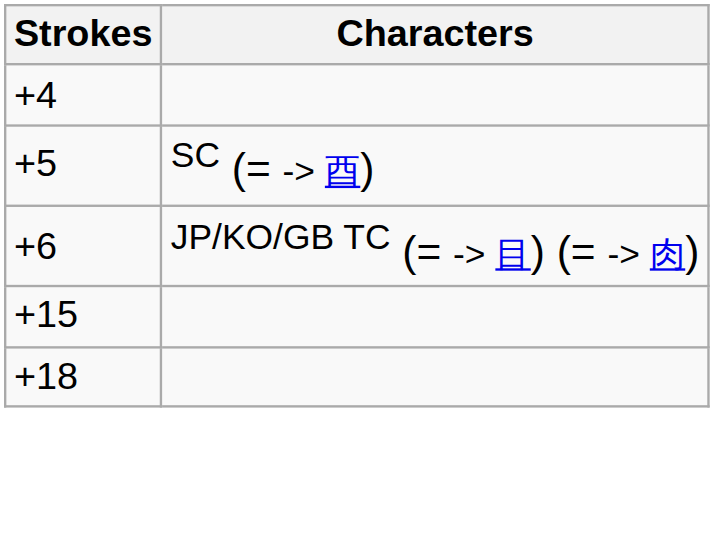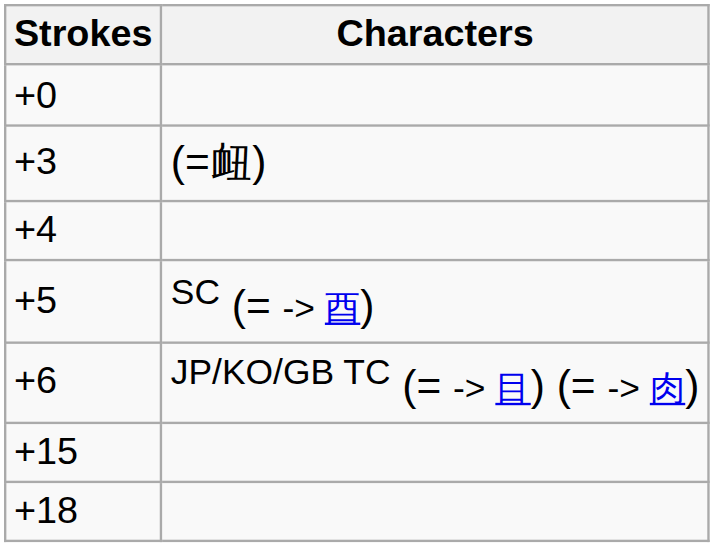+ row: +0
+ row: +3 | (=衄)
